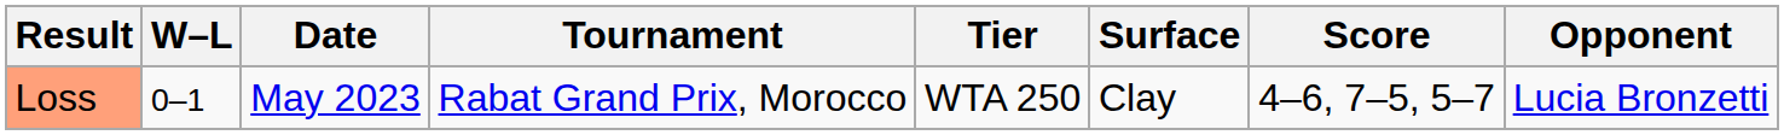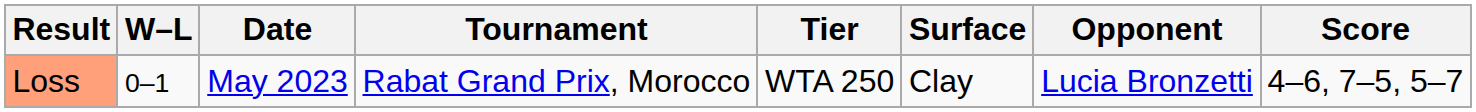columns swapped: Opponent <-> Score
